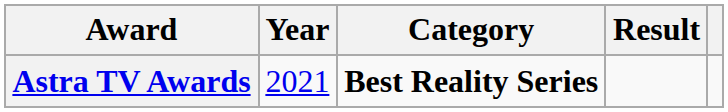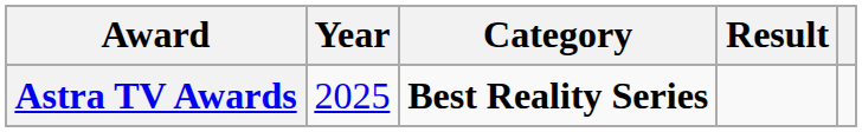Astra TV Awards | Year: 2021 -> 2025
